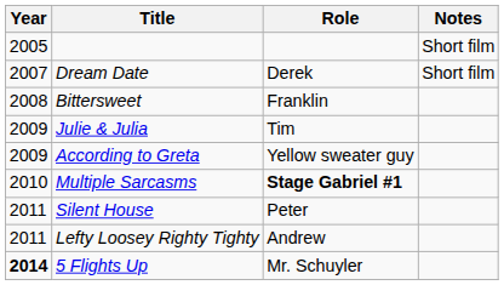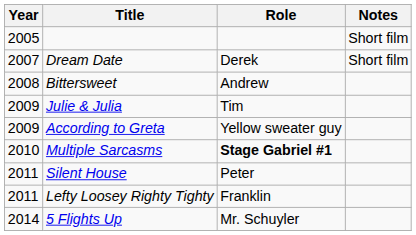Bittersweet | Role: Franklin -> Andrew
Lefty Loosey Righty Tighty | Role: Andrew -> Franklin
5 Flights Up | Year: bold -> normal
